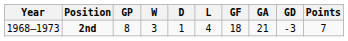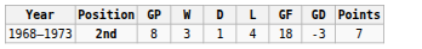- column: GA | 21
